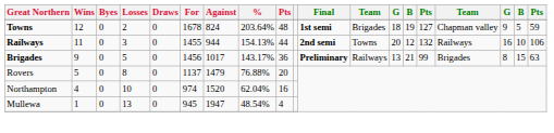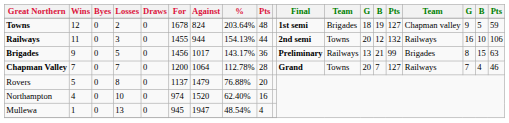+ row: Chapman Valley | 7 | 0 | 7 | 0 | 1200 | 1064 | 112.78% | 28 | Grand | Towns | 20 | 7 | 127 | Railways | 7 | 4 | 46
Northampton | %: 62.04% -> 62.40%
